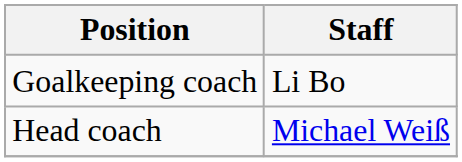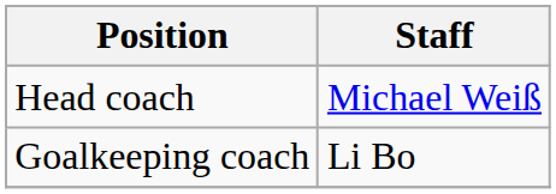rows swapped: Head coach <-> Goalkeeping coach
